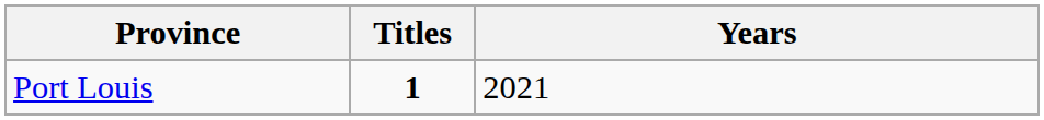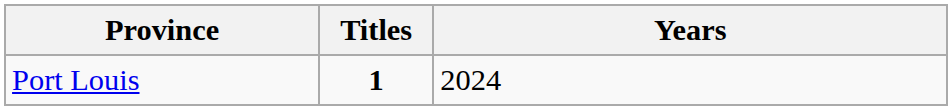Port Louis | Years: 2021 -> 2024
